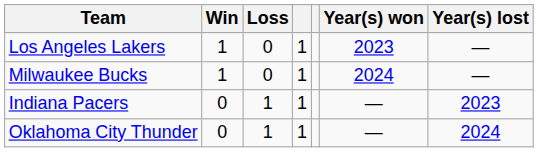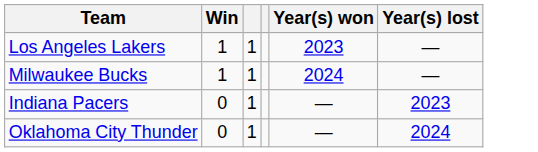- column: Loss | 0 | 0 | 1 | 1
